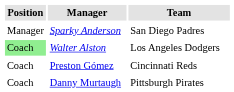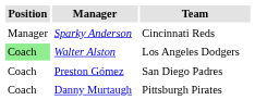Sparky Anderson | Team: San Diego Padres -> Cincinnati Reds
Preston Gómez | Team: Cincinnati Reds -> San Diego Padres
